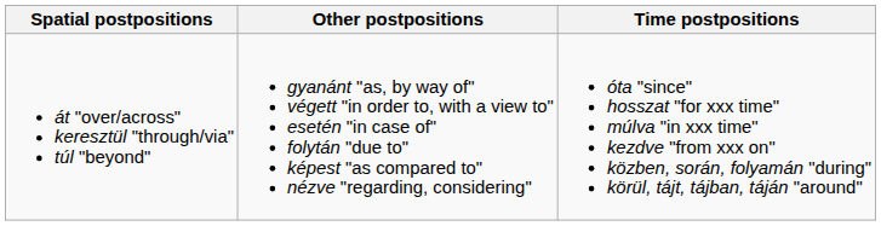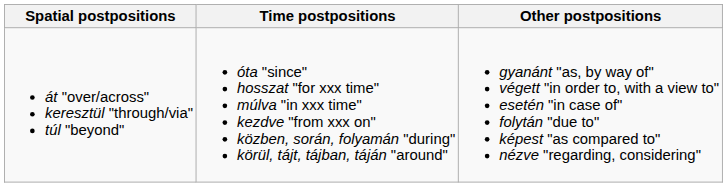columns swapped: Time postpositions <-> Other postpositions
